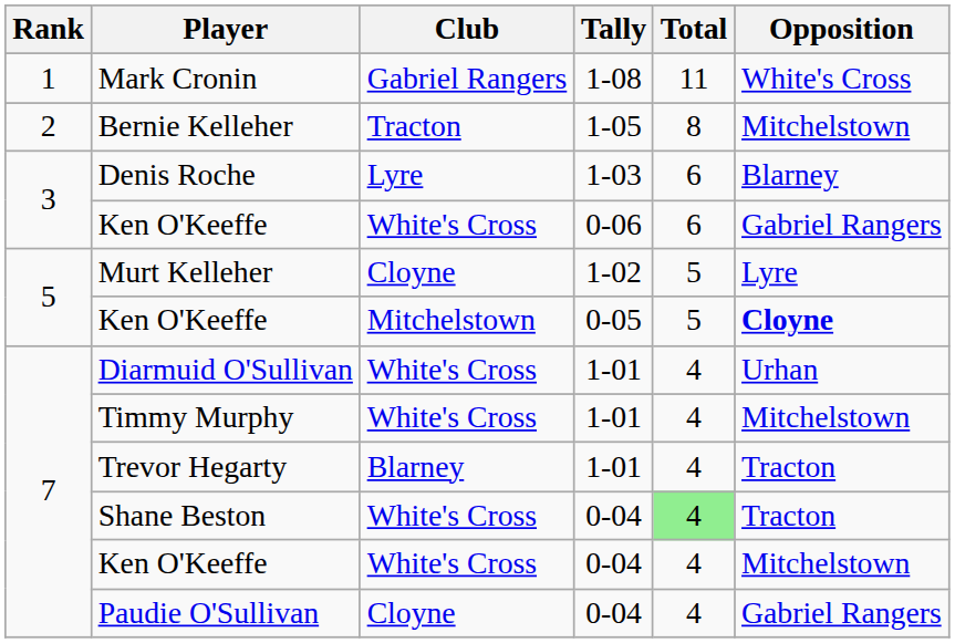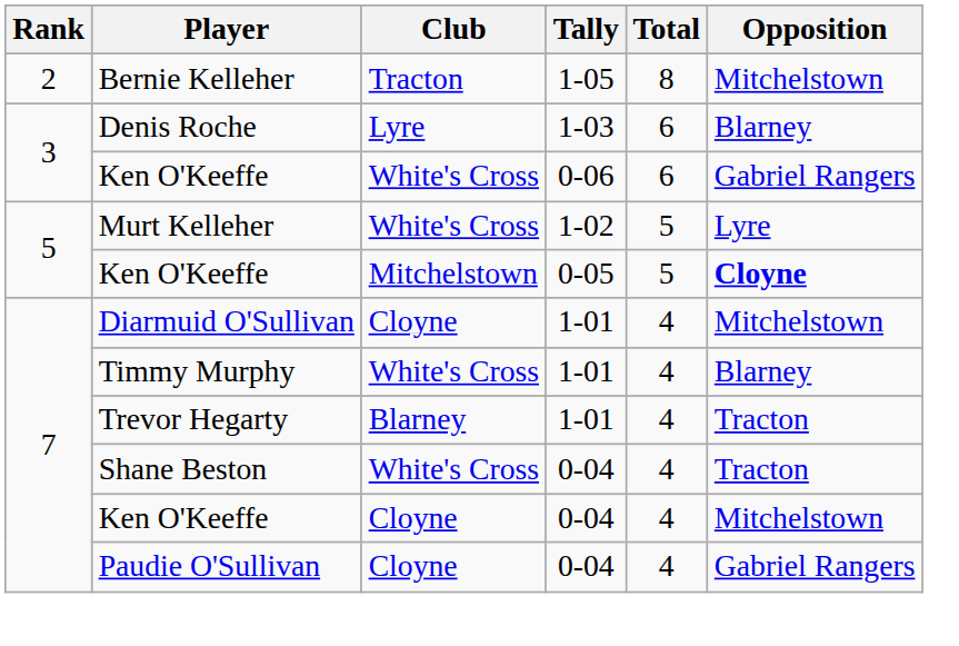- row: 1 | Mark Cronin | Gabriel Rangers | 1-08 | 11 | White's Cross
Murt Kelleher | Club: Cloyne -> White's Cross
Diarmuid O'Sullivan | Club: White's Cross -> Cloyne
Diarmuid O'Sullivan | Opposition: Urhan -> Mitchelstown
Timmy Murphy | Opposition: Mitchelstown -> Blarney
Shane Beston | Total: lightgreen background -> no background
Ken O'Keeffe / 0-04 | Club: White's Cross -> Cloyne
